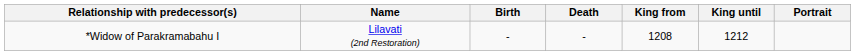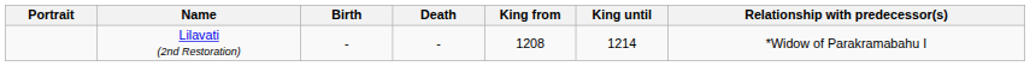columns swapped: Portrait <-> Relationship with predecessor(s)
Lilavati (2nd Restoration) | King until: 1212 -> 1214
